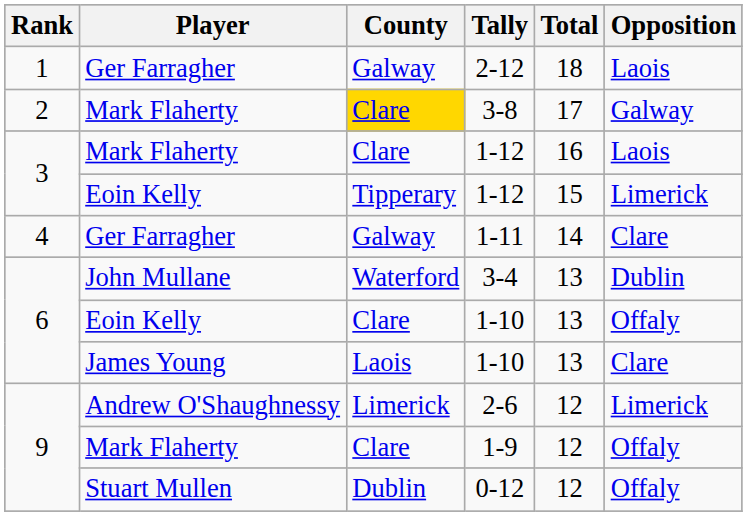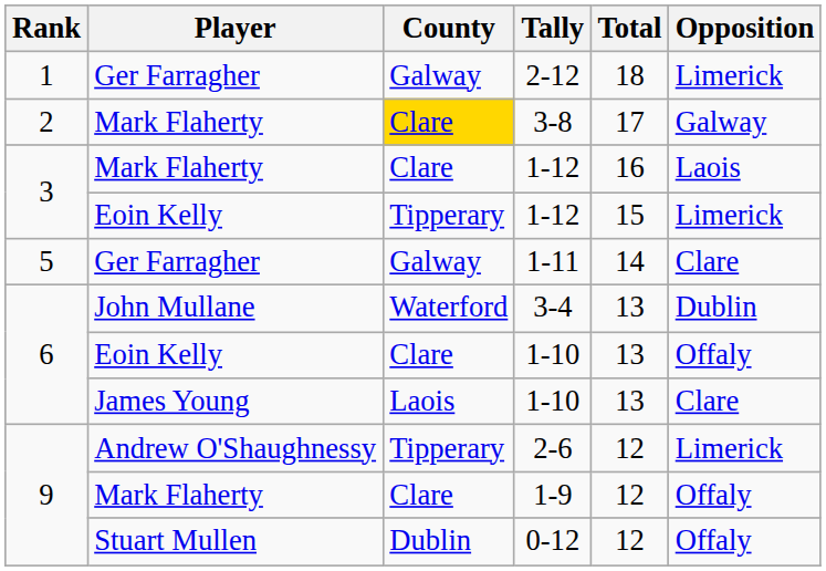2-12 | Opposition: Laois -> Limerick
1-11 | Rank: 4 -> 5
2-6 | County: Limerick -> Tipperary
